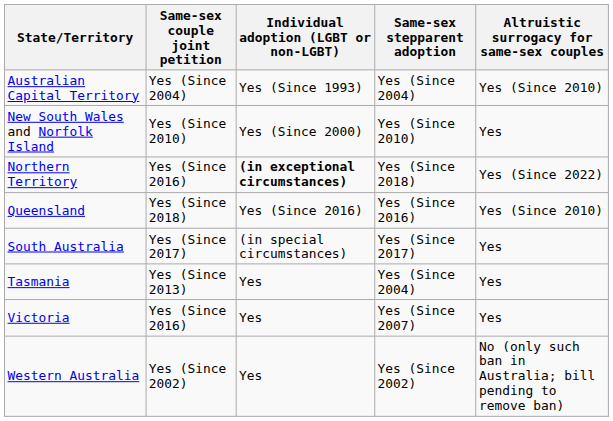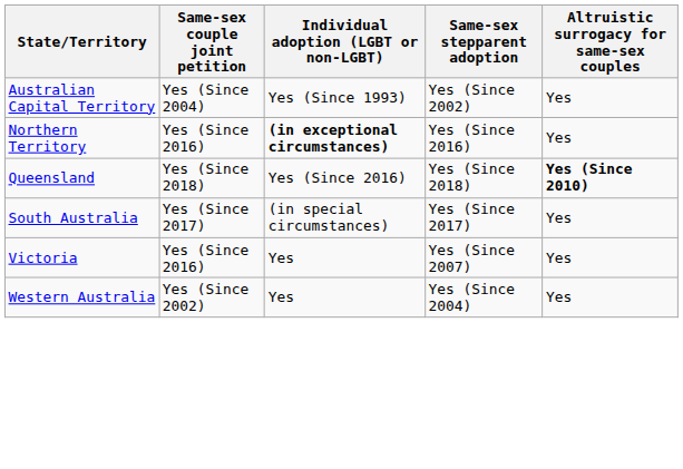Australian Capital Territory | Same-sex stepparent adoption: Yes (Since 2004) -> Yes (Since 2002)
Australian Capital Territory | Altruistic surrogacy for same-sex couples: Yes (Since 2010) -> Yes
- row: New South Wales and Norfolk Island | Yes (Since 2010) | Yes (Since 2000) | Yes (Since 2010) | Yes
Northern Territory | Same-sex stepparent adoption: Yes (Since 2018) -> Yes (Since 2016)
Northern Territory | Altruistic surrogacy for same-sex couples: Yes (Since 2022) -> Yes
Queensland | Same-sex stepparent adoption: Yes (Since 2016) -> Yes (Since 2018)
Queensland | Altruistic surrogacy for same-sex couples: normal -> bold
- row: Tasmania | Yes (Since 2013) | Yes | Yes (Since 2004) | Yes
Western Australia | Same-sex stepparent adoption: Yes (Since 2002) -> Yes (Since 2004)
Western Australia | Altruistic surrogacy for same-sex couples: No (only such ban in Australia; bill pending to remove ban) -> Yes
